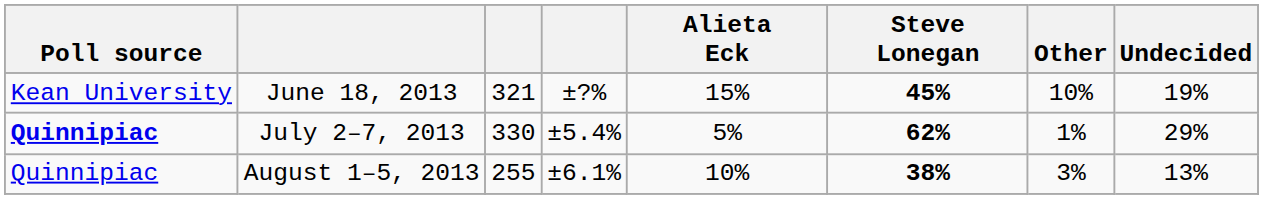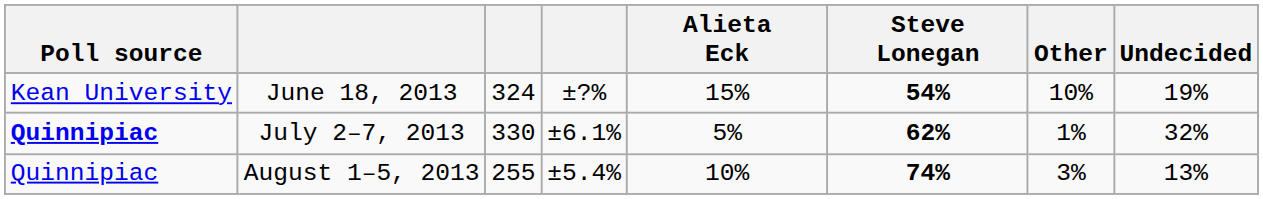June 18, 2013 | column 3: 321 -> 324
June 18, 2013 | Steve Lonegan: 45% -> 54%
July 2–7, 2013 | column 4: ±5.4% -> ±6.1%
July 2–7, 2013 | Undecided: 29% -> 32%
August 1–5, 2013 | column 4: ±6.1% -> ±5.4%
August 1–5, 2013 | Steve Lonegan: 38% -> 74%
